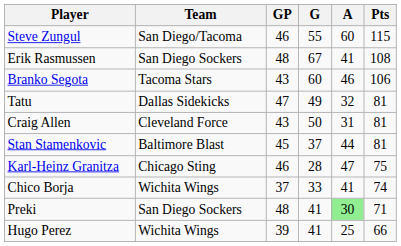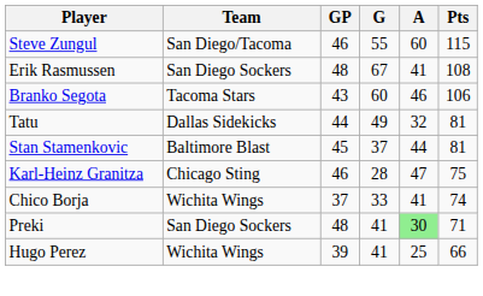Tatu | GP: 47 -> 44
- row: Craig Allen | Cleveland Force | 43 | 50 | 31 | 81
